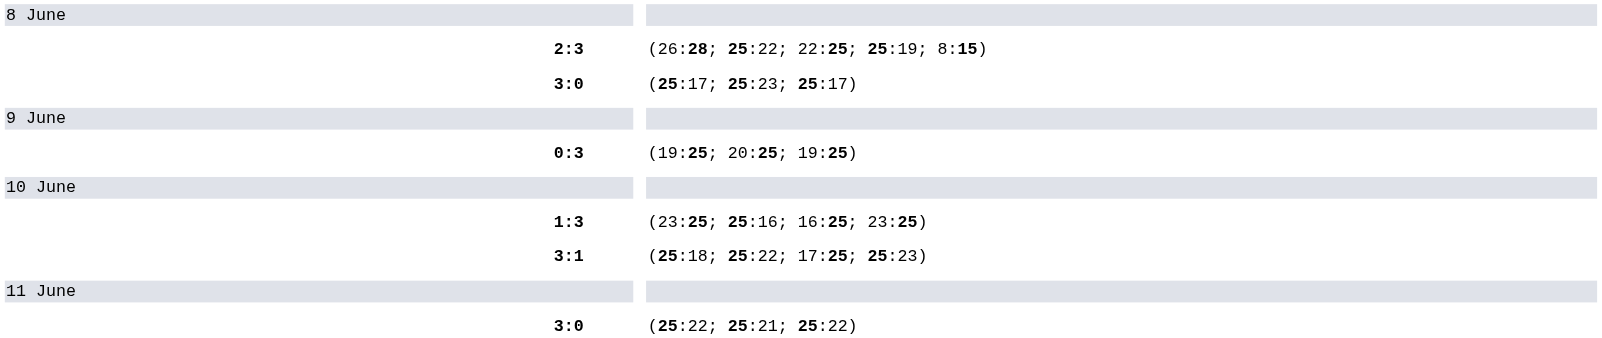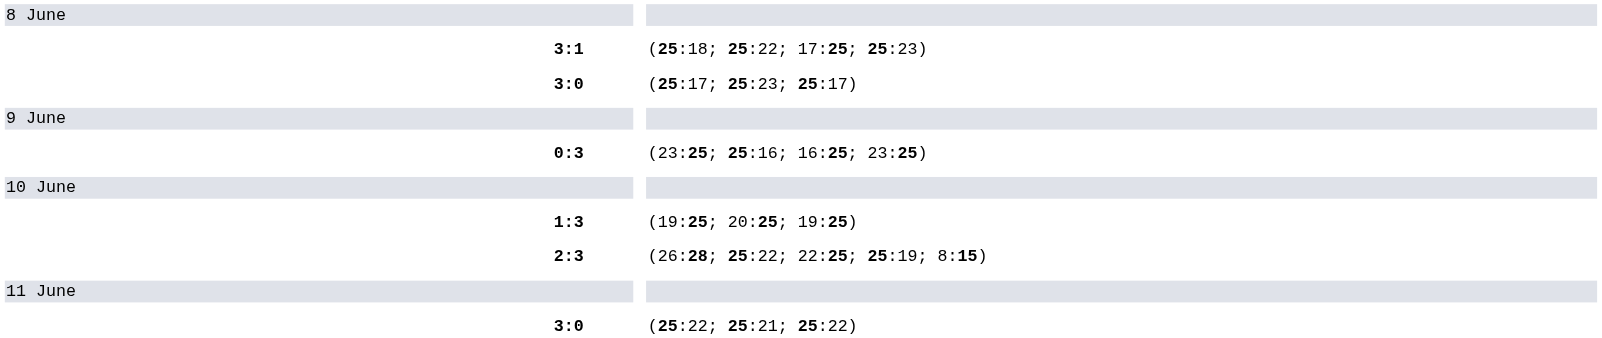rows swapped: 3:1 <-> 2:3
0:3 | column 5: (19:25; 20:25; 19:25) -> (23:25; 25:16; 16:25; 23:25)
1:3 | column 5: (23:25; 25:16; 16:25; 23:25) -> (19:25; 20:25; 19:25)
